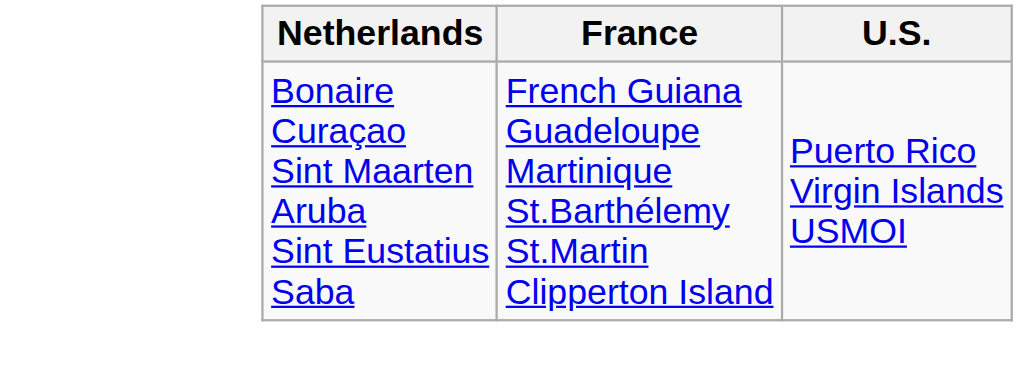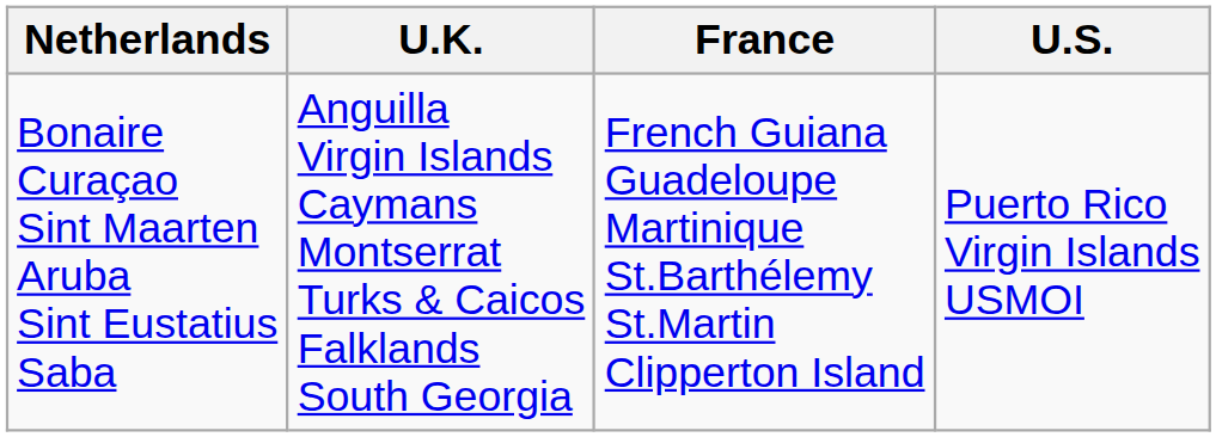+ column: U.K. | Anguilla Virgin Islands Caymans Montserrat Turks & Caicos Falklands South Georgia
